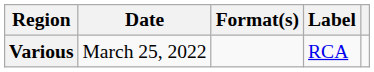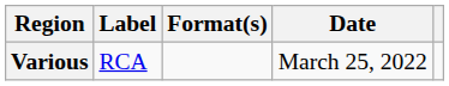columns swapped: Date <-> Label
